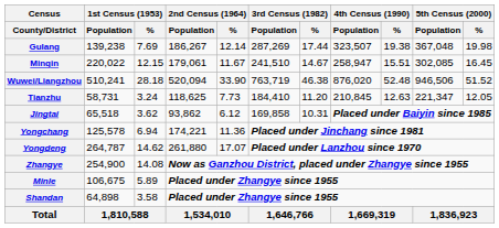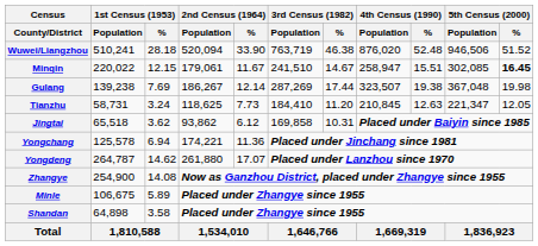rows swapped: Wuwei/Liangzhou <-> Gulang
Minqin | 5th Census (2000) / %: normal -> bold
